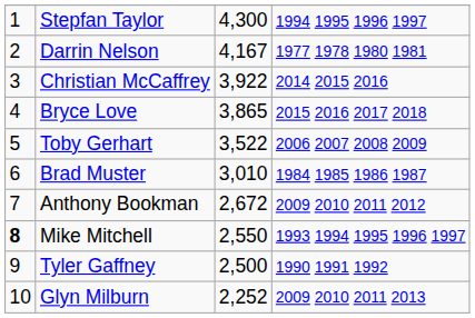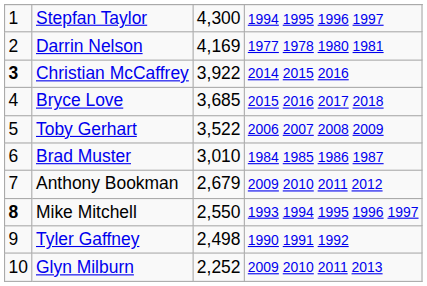Darrin Nelson | column 3: 4,167 -> 4,169
Christian McCaffrey | column 1: normal -> bold
Bryce Love | column 3: 3,865 -> 3,685
Anthony Bookman | column 3: 2,672 -> 2,679
Tyler Gaffney | column 3: 2,500 -> 2,498
